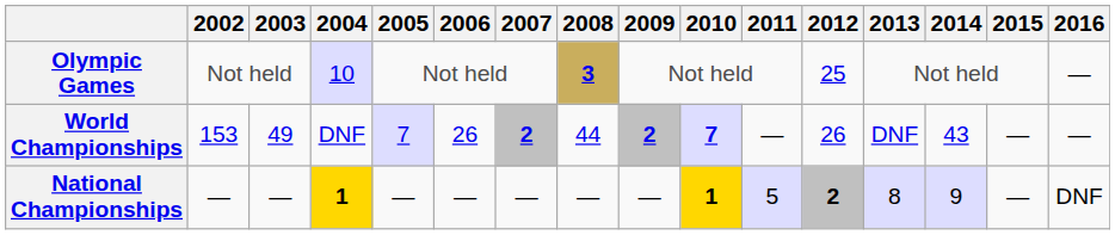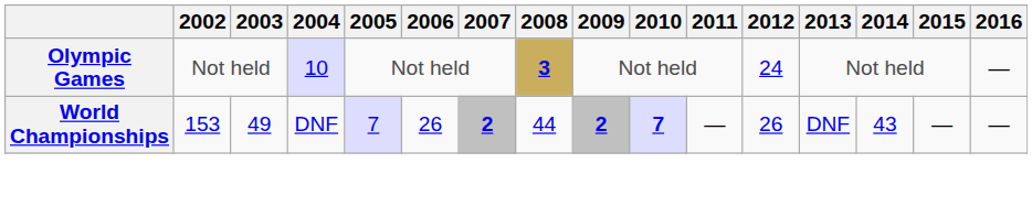Olympic Games | 2012: 25 -> 24
- row: National Championships | — | — | 1 | — | — | — | — | — | 1 | 5 | 2 | 8 | 9 | — | DNF
